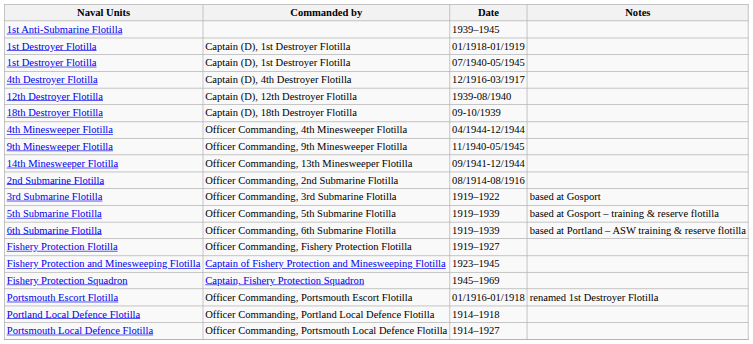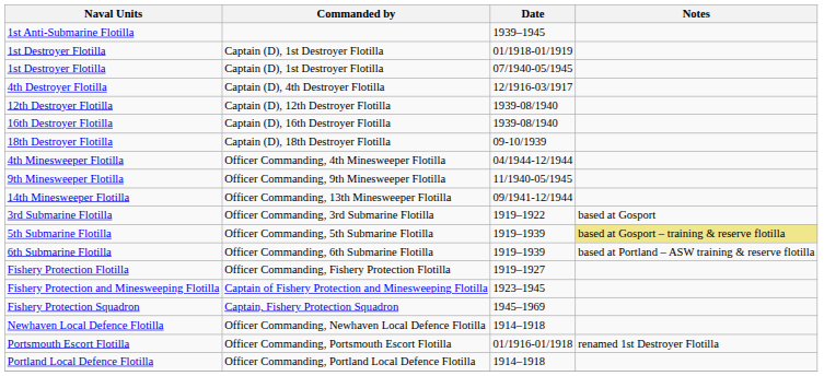+ row: 16th Destroyer Flotilla | Captain (D), 16th Destroyer Flotilla | 1939-08/1940
- row: 2nd Submarine Flotilla | Officer Commanding, 2nd Submarine Flotilla | 08/1914-08/1916
5th Submarine Flotilla | Notes: no background -> khaki background
+ row: Newhaven Local Defence Flotilla | Officer Commanding, Newhaven Local Defence Flotilla | 1914–1918
- row: Portsmouth Local Defence Flotilla | Officer Commanding, Portsmouth Local Defence Flotilla | 1914–1927
